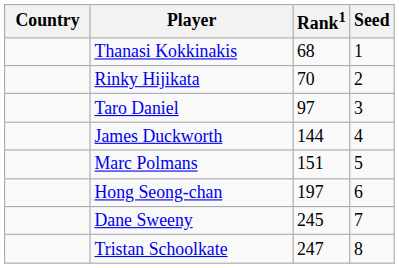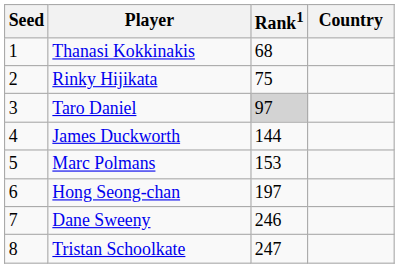columns swapped: Country <-> Seed
Rinky Hijikata | Rank1: 70 -> 75
Taro Daniel | Rank1: no background -> lightgrey background
Marc Polmans | Rank1: 151 -> 153
Dane Sweeny | Rank1: 245 -> 246
